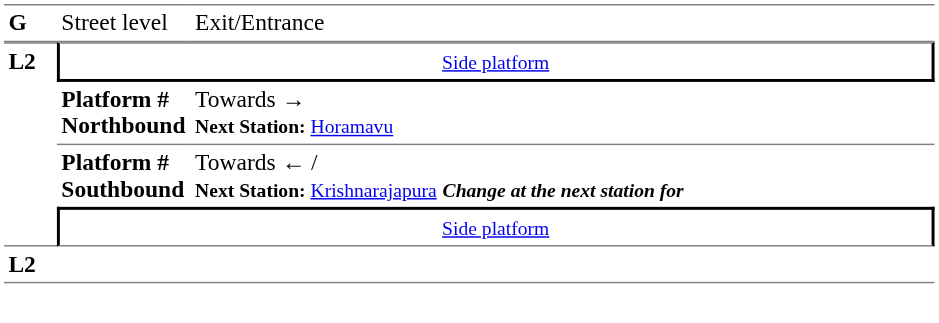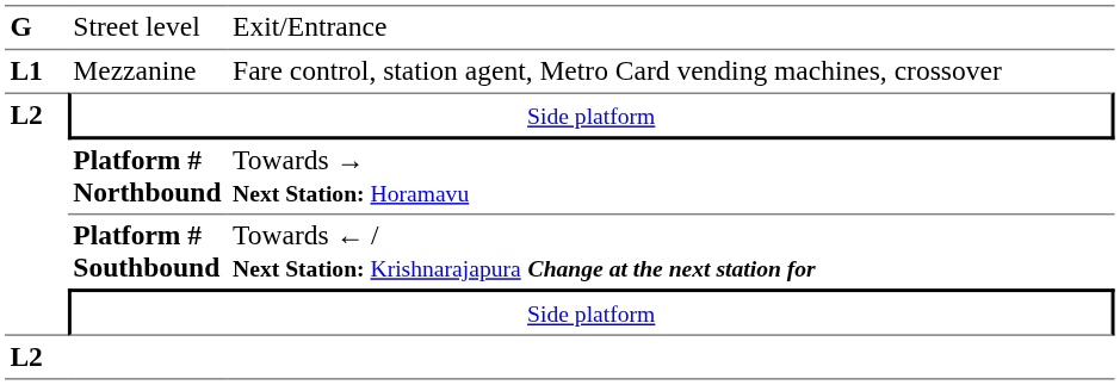+ row: L1 | Mezzanine | Fare control, station agent, Metro Card vending machines, crossover
